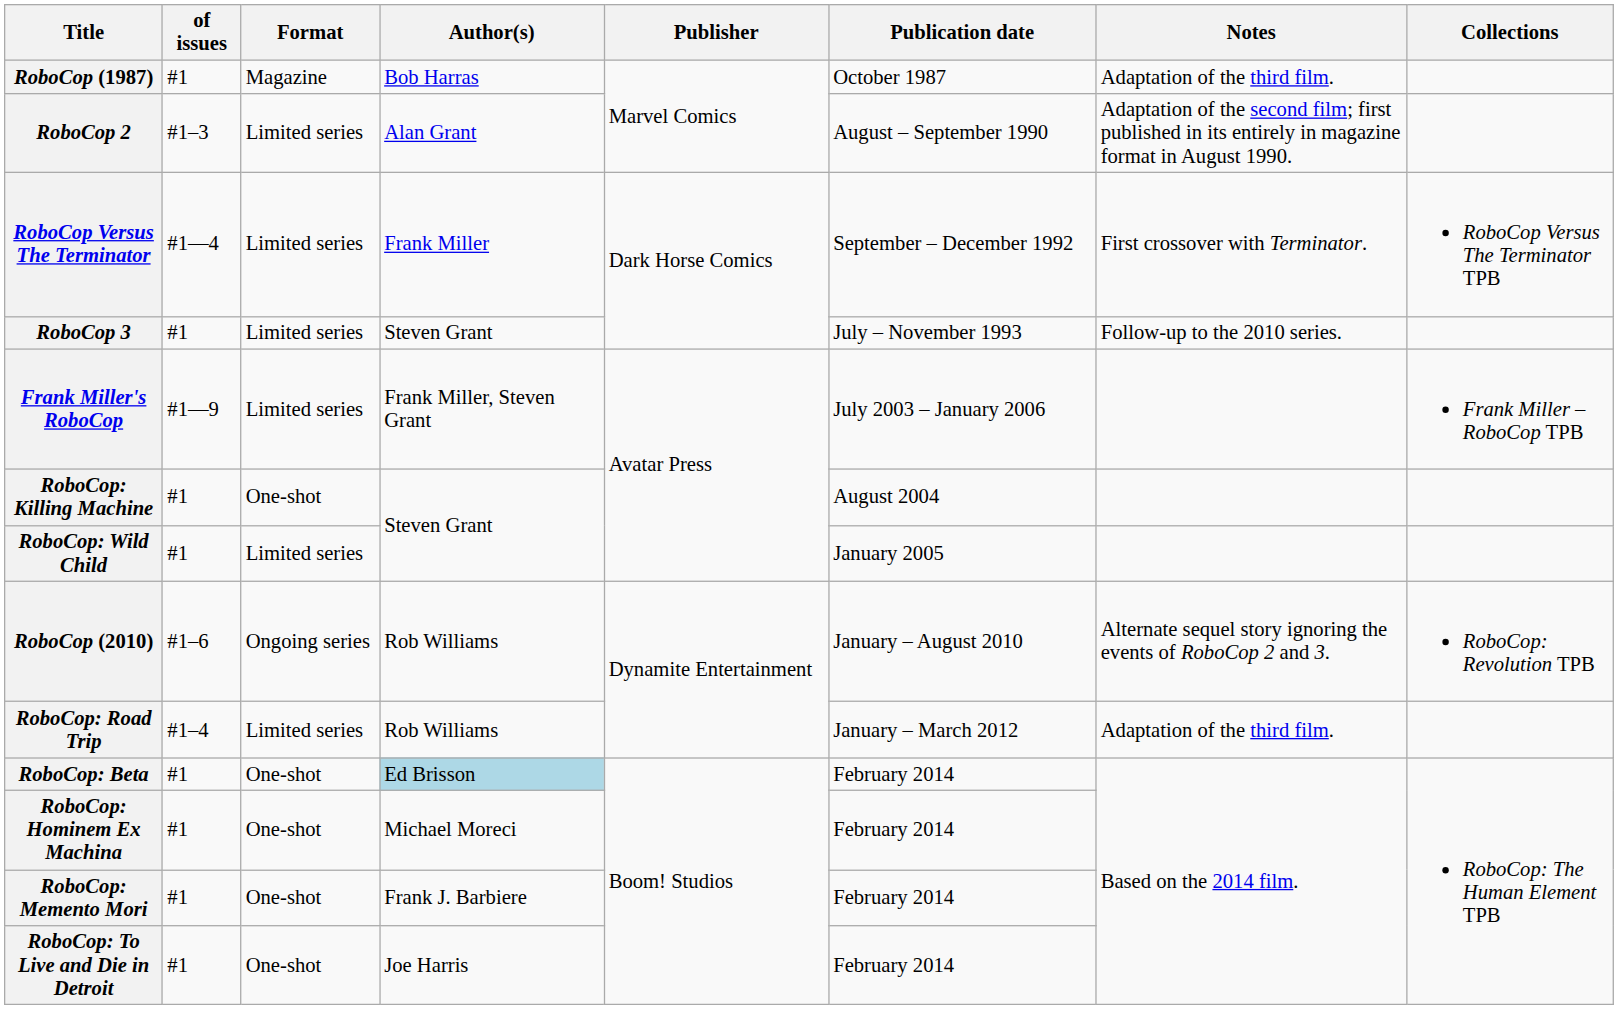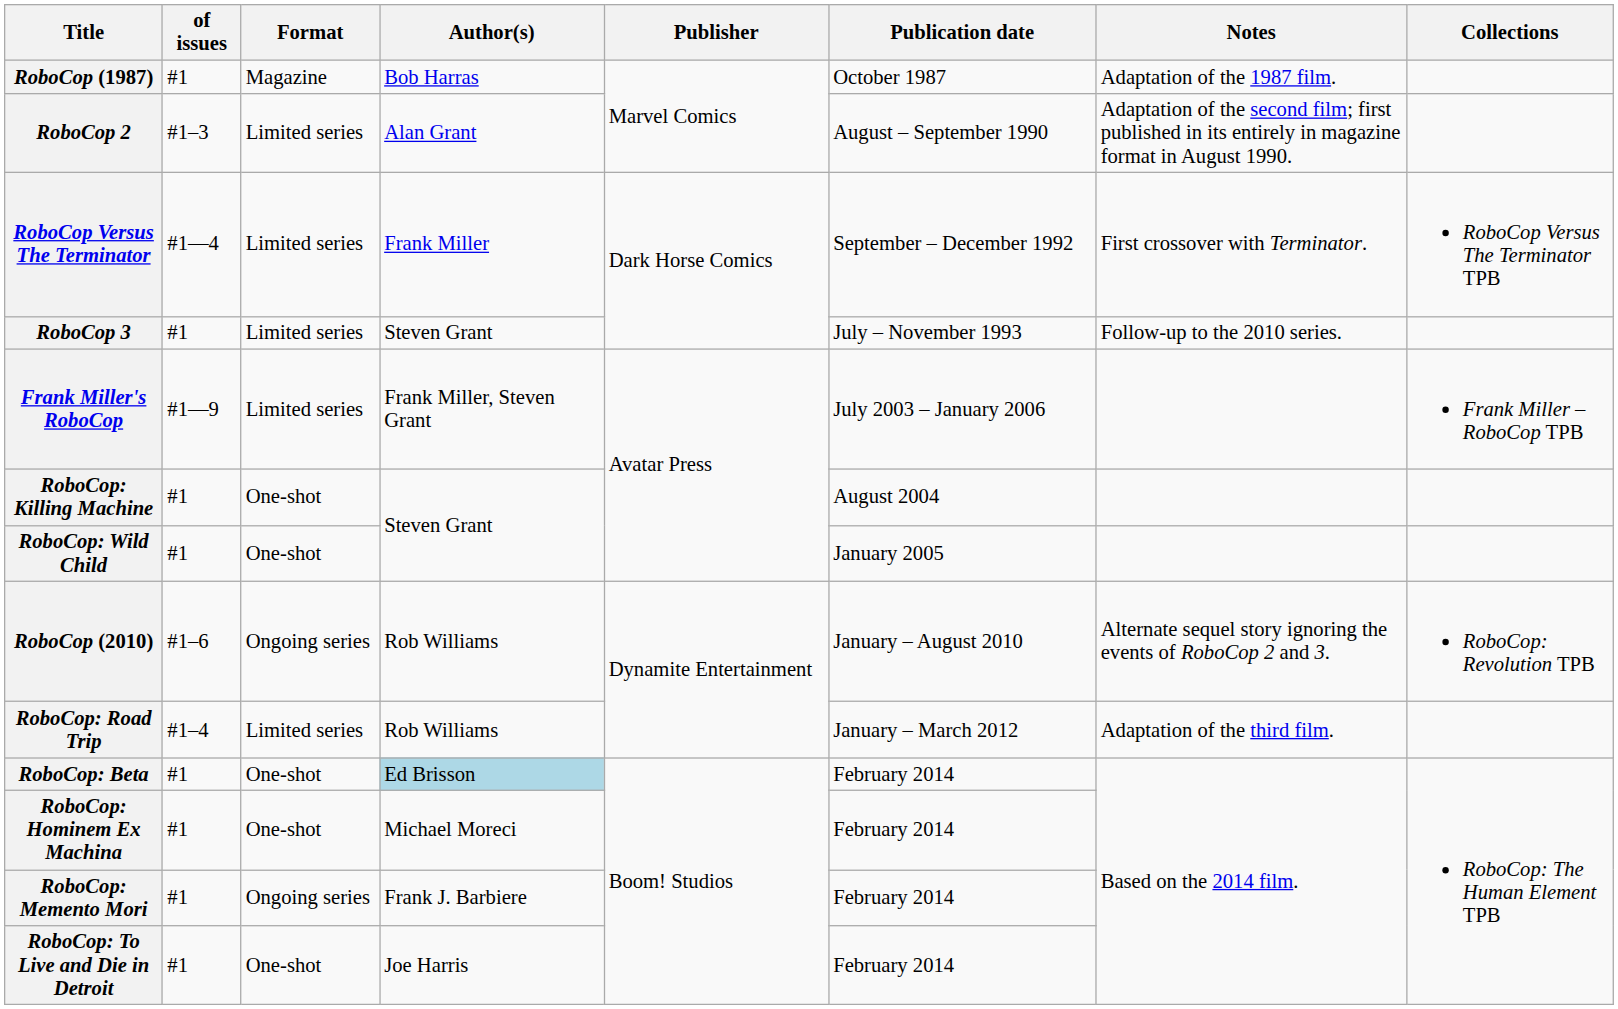RoboCop (1987) | Notes: Adaptation of the third film. -> Adaptation of the 1987 film.
RoboCop: Wild Child | Format: Limited series -> One-shot
RoboCop: Memento Mori | Format: One-shot -> Ongoing series
